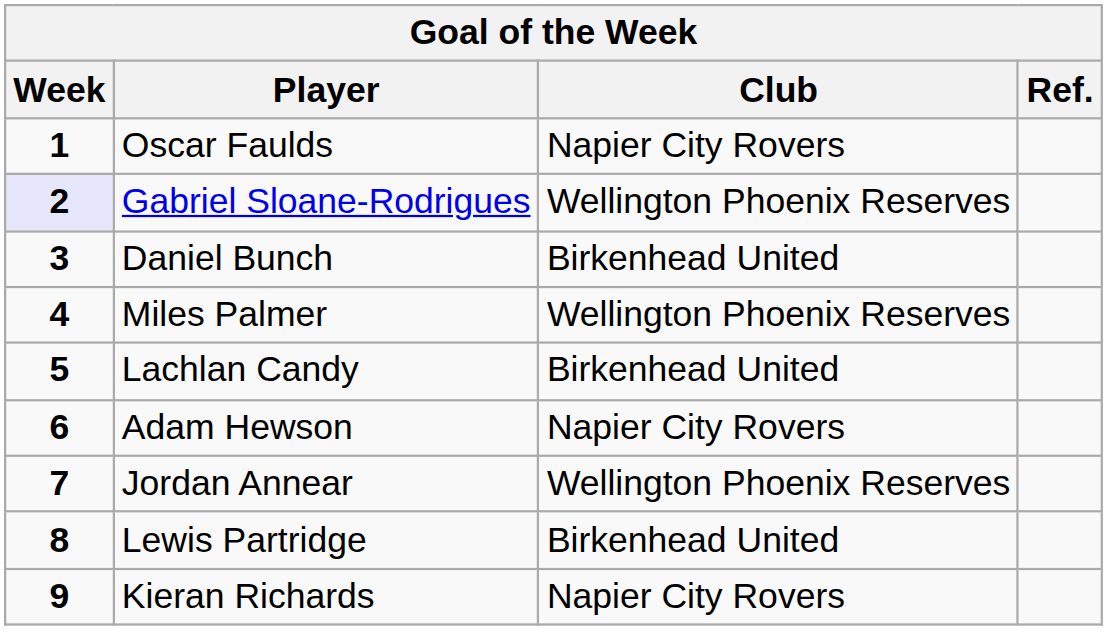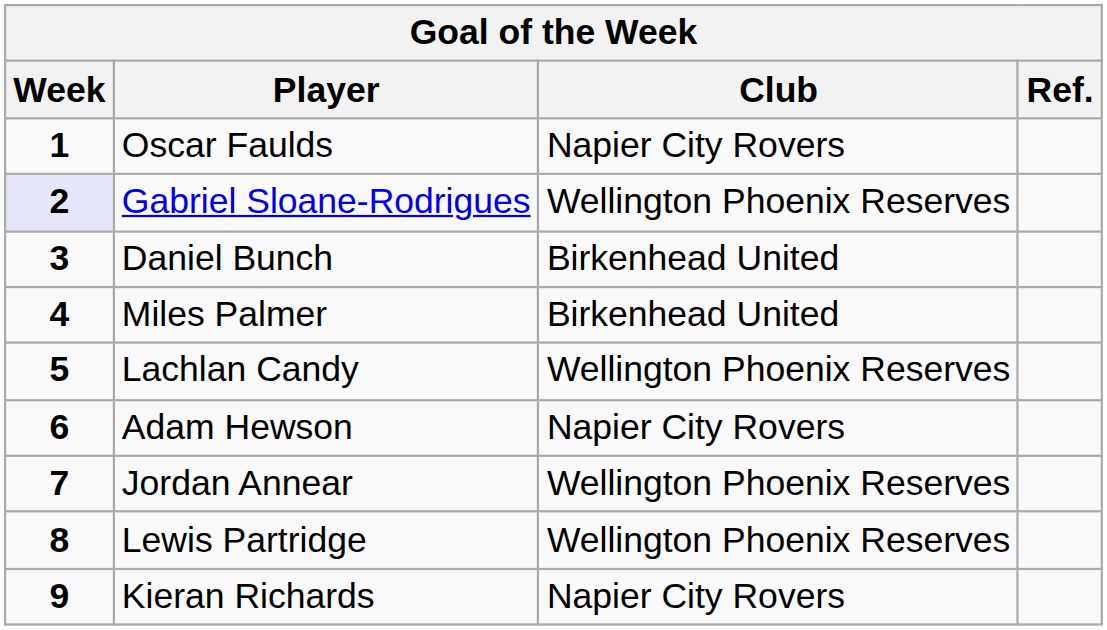Miles Palmer | Club: Wellington Phoenix Reserves -> Birkenhead United
Lachlan Candy | Club: Birkenhead United -> Wellington Phoenix Reserves
Lewis Partridge | Club: Birkenhead United -> Wellington Phoenix Reserves
